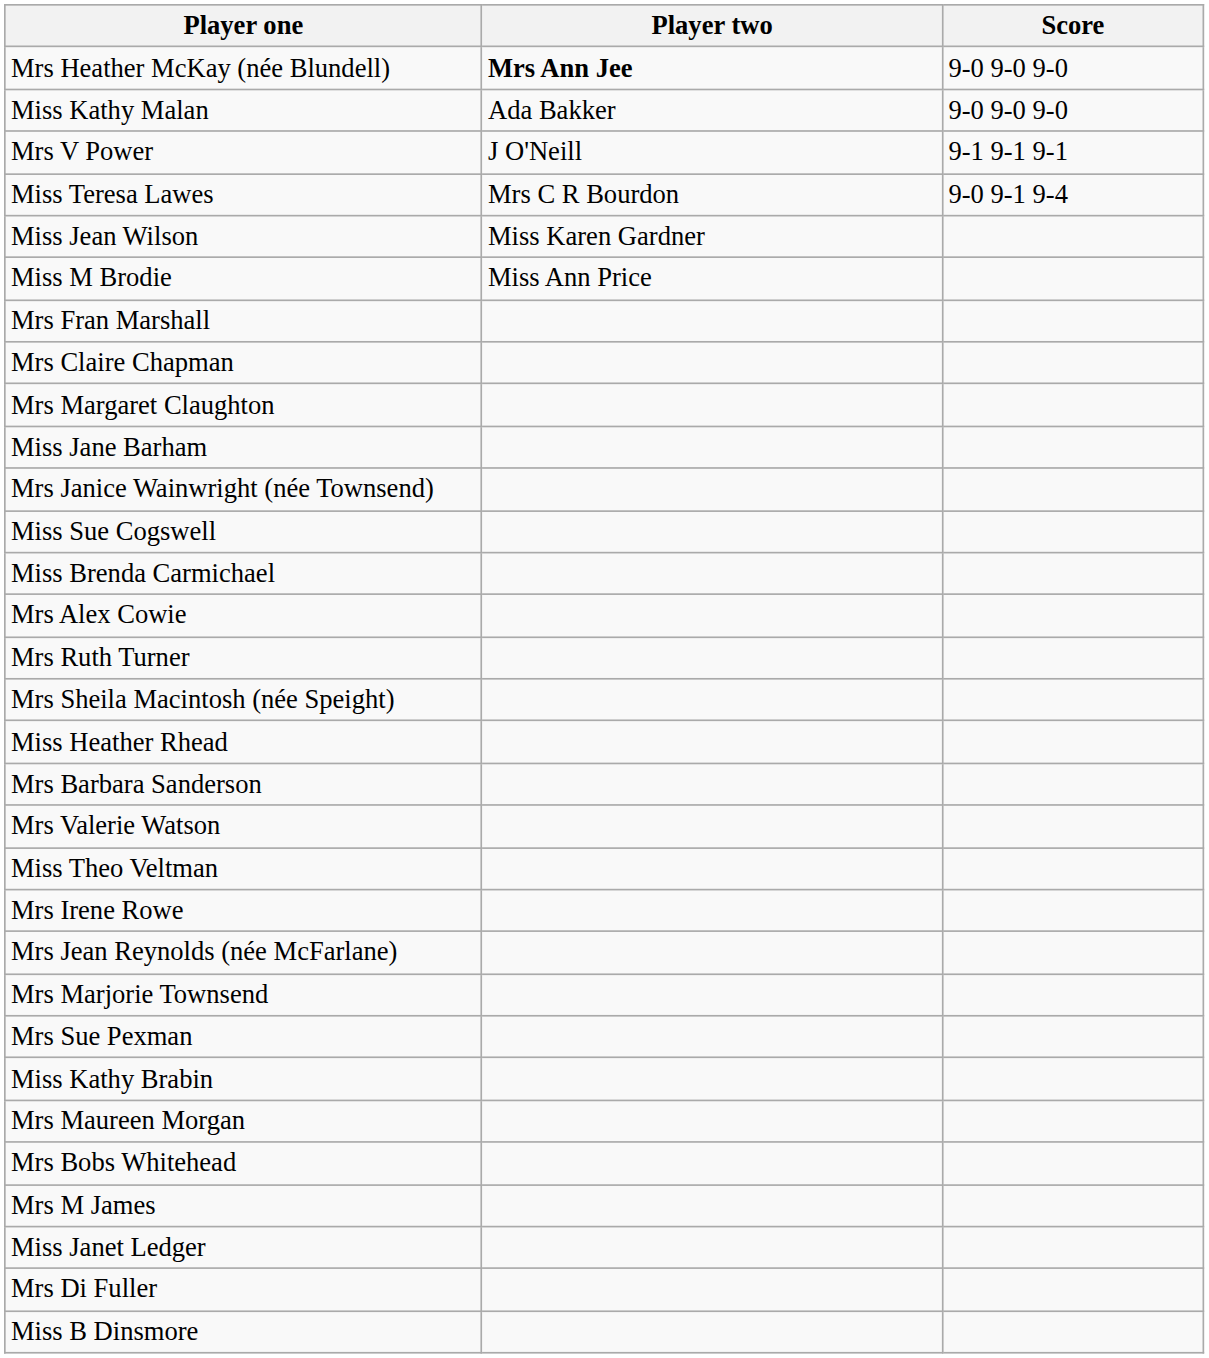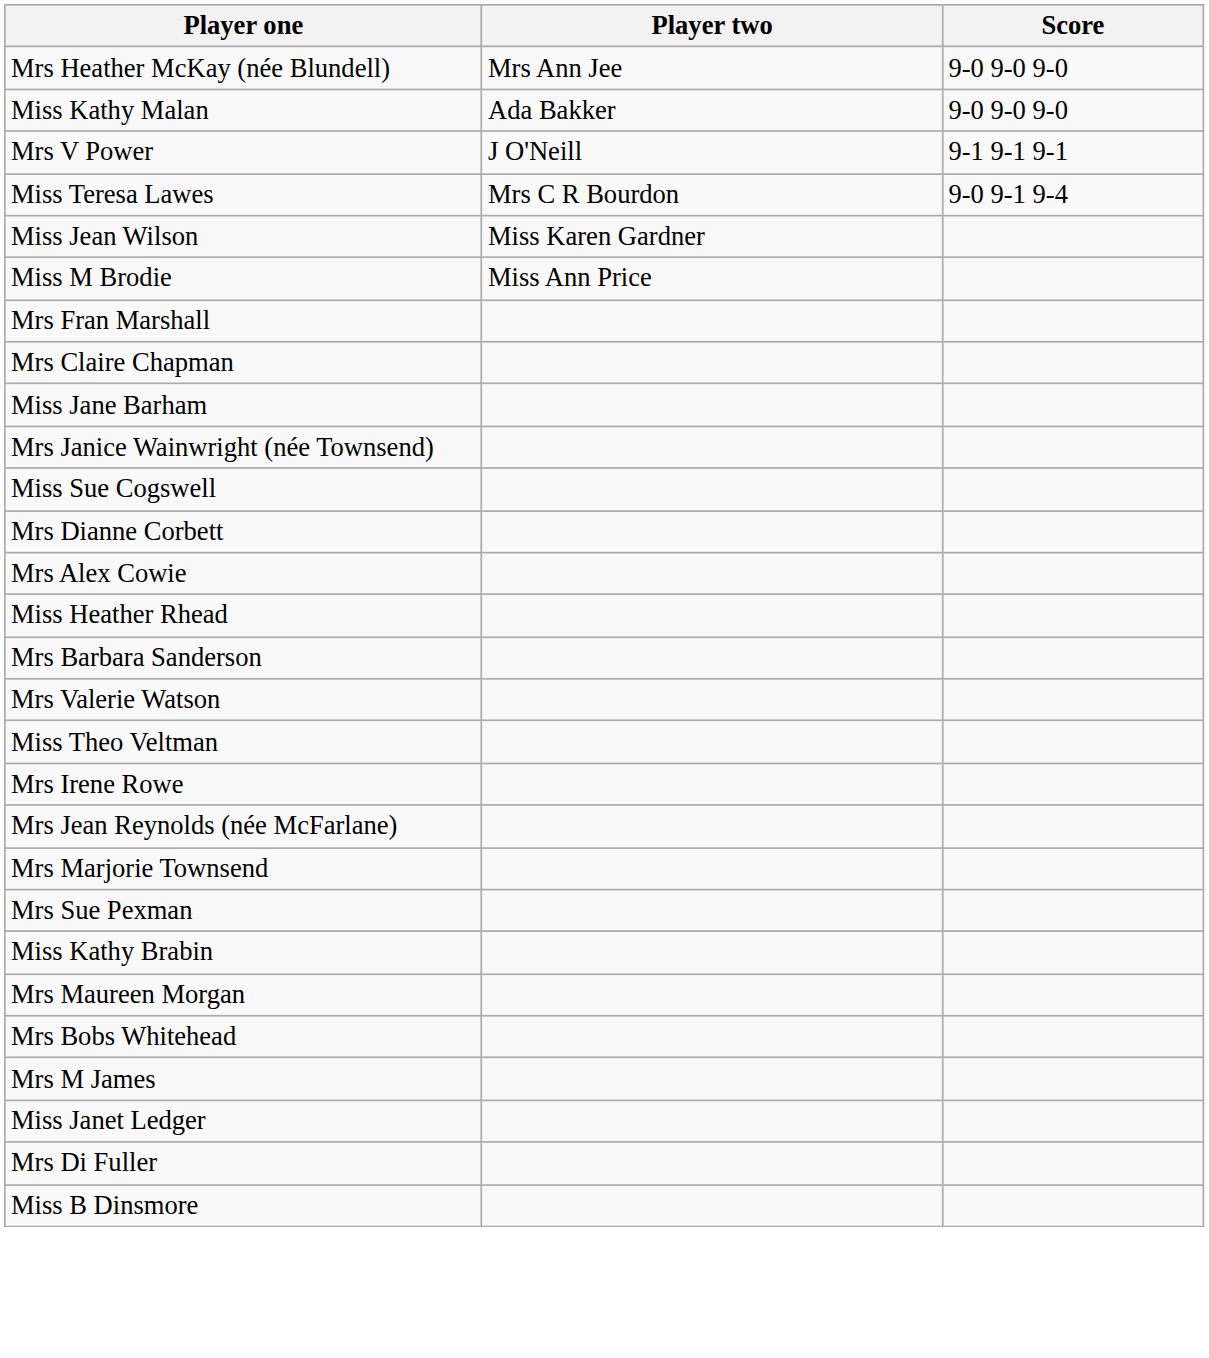Mrs Heather McKay (née Blundell) | Player two: bold -> normal
- row: Mrs Margaret Claughton
+ row: Mrs Dianne Corbett
- row: Miss Brenda Carmichael
- row: Mrs Ruth Turner
- row: Mrs Sheila Macintosh (née Speight)
